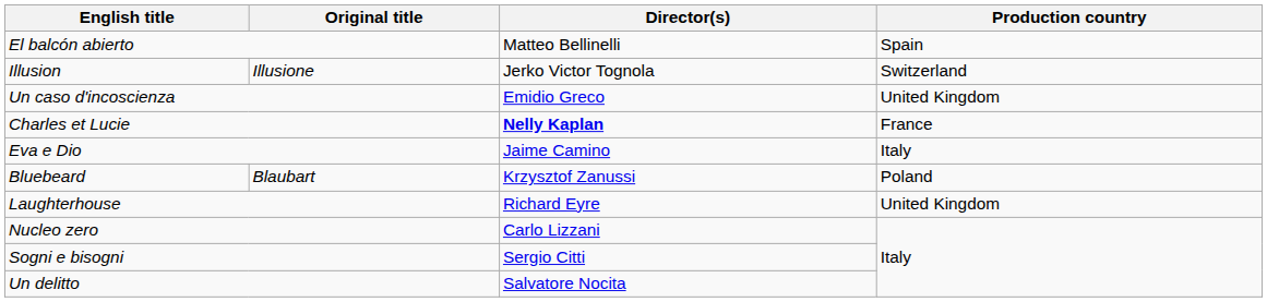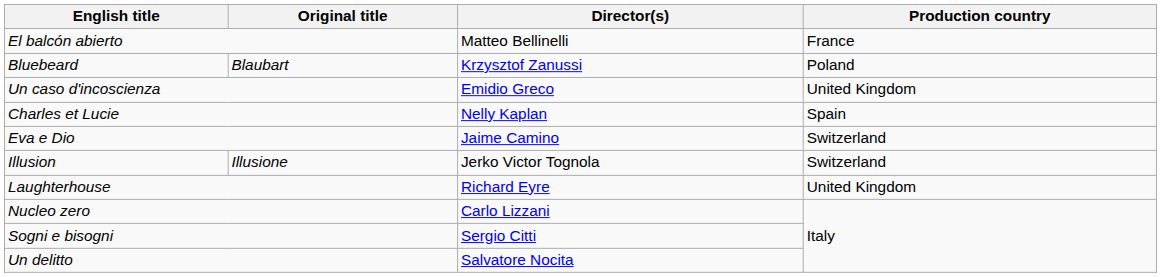El balcón abierto | Production country: Spain -> France
rows swapped: Bluebeard <-> Illusion
Charles et Lucie | Director(s): bold -> normal
Charles et Lucie | Production country: France -> Spain
Eva e Dio | Production country: Italy -> Switzerland
